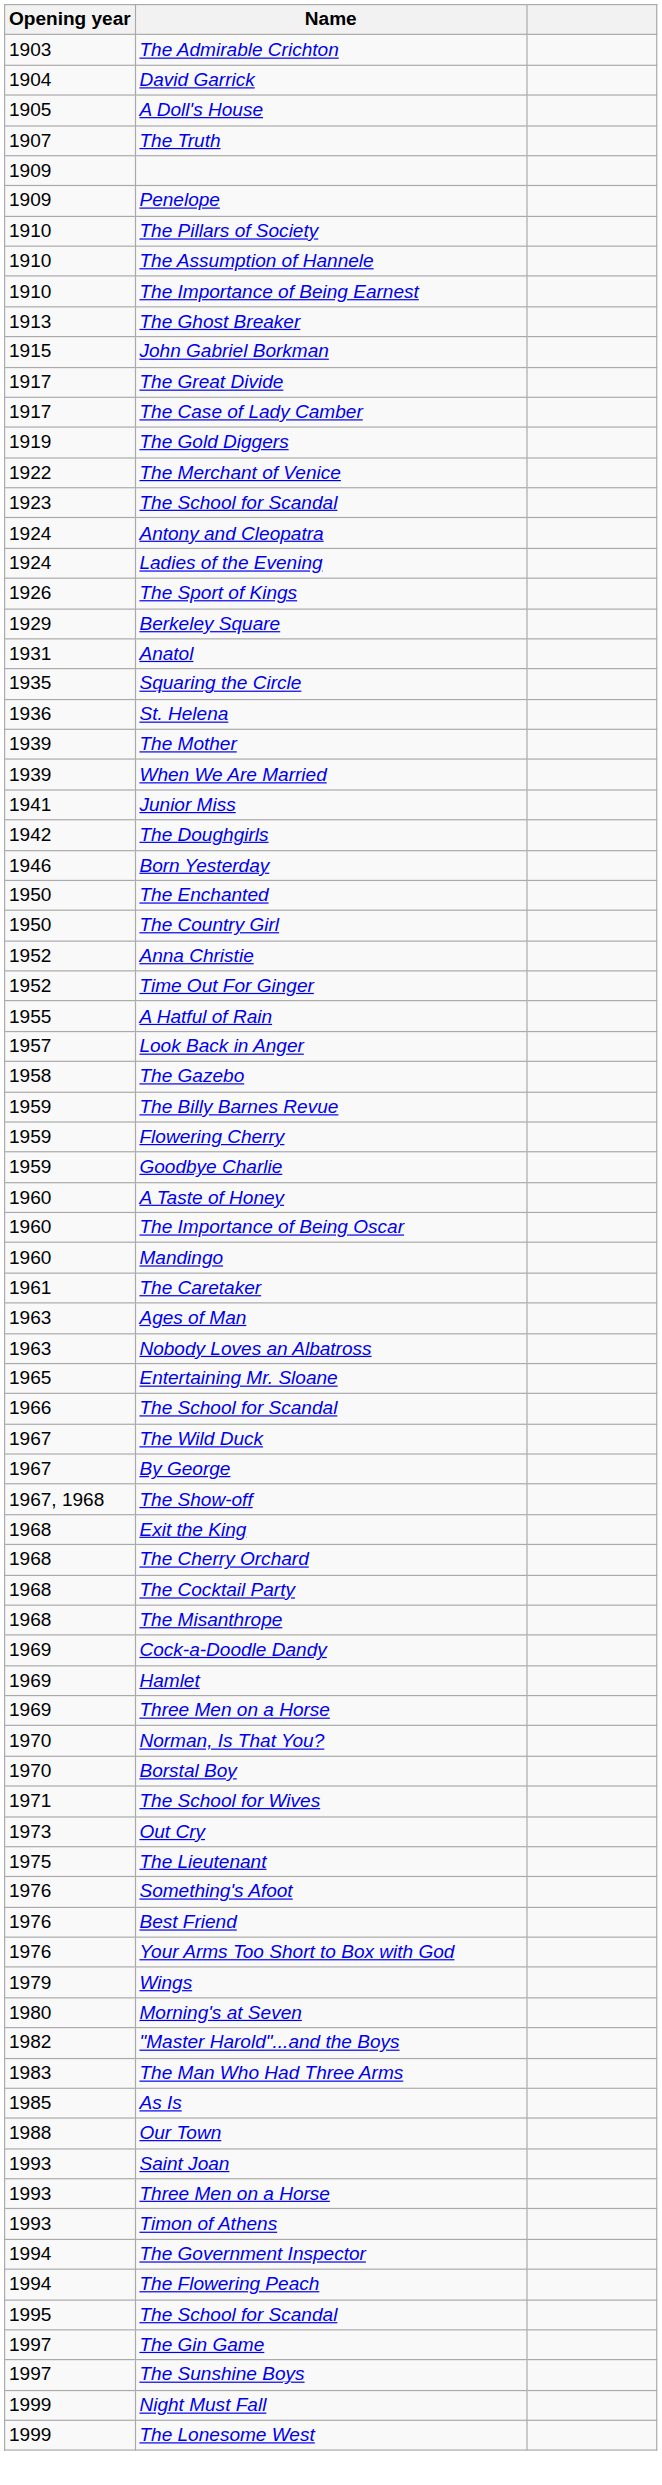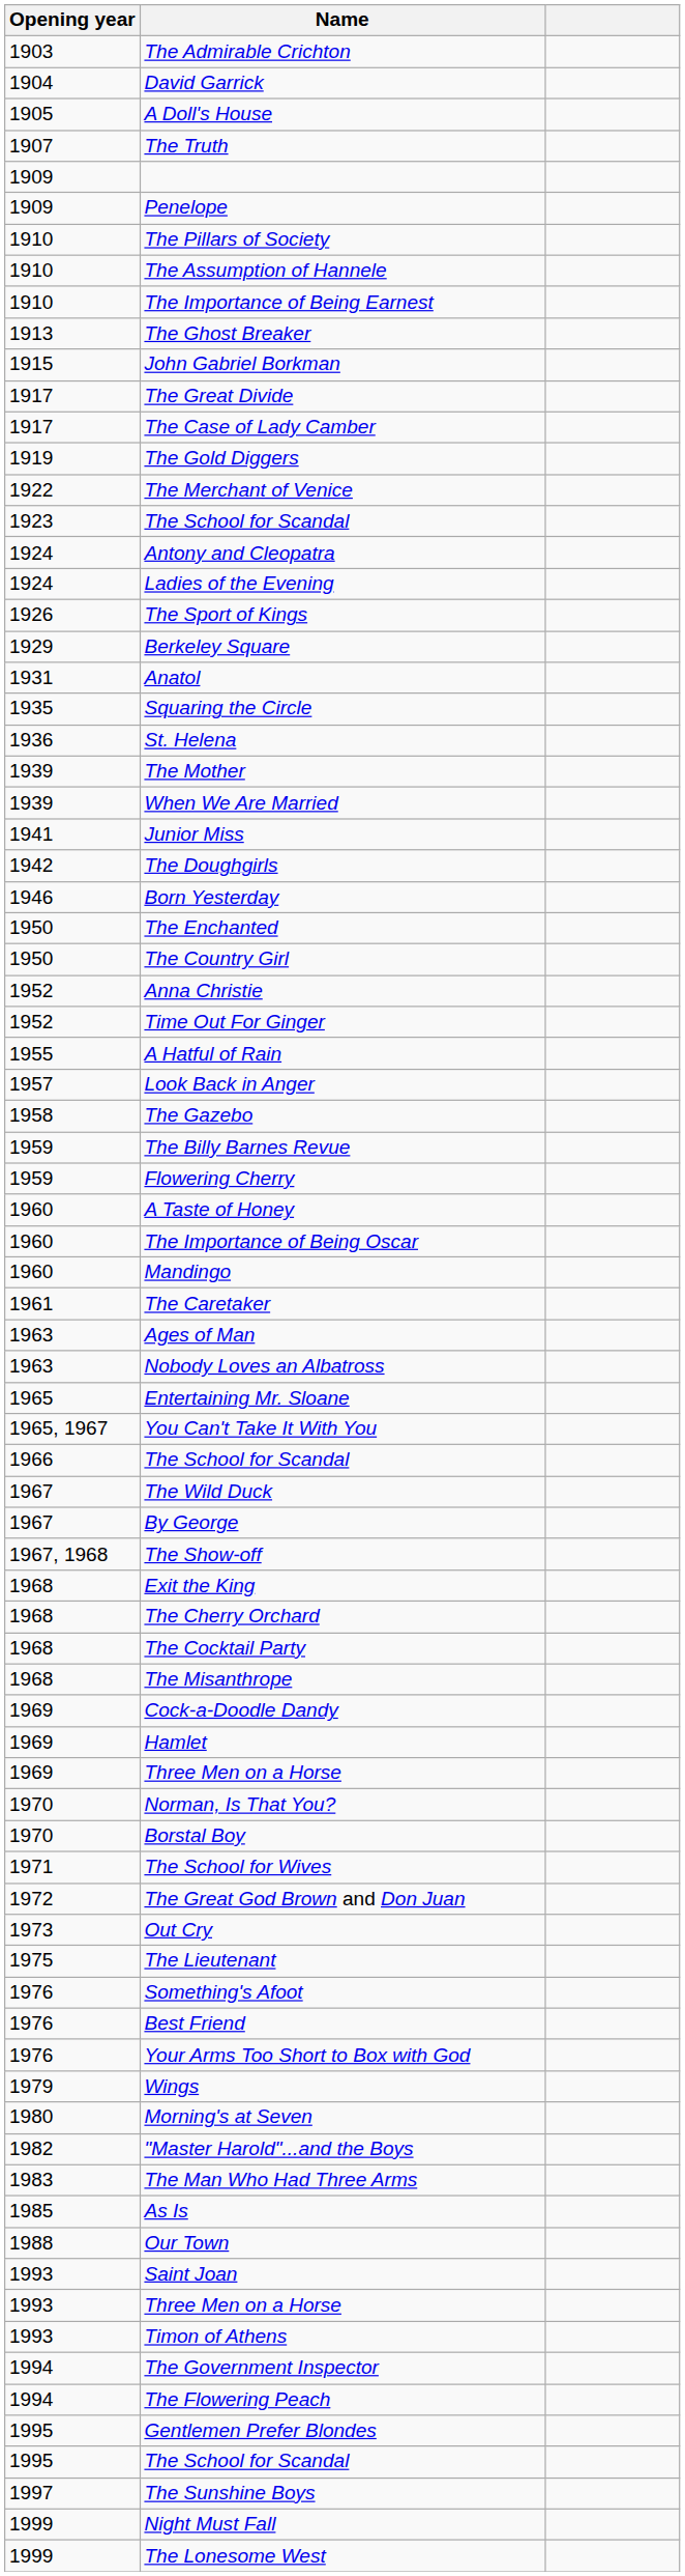- row: 1959 | Goodbye Charlie
+ row: 1965, 1967 | You Can't Take It With You
+ row: 1972 | The Great God Brown and Don Juan
+ row: 1995 | Gentlemen Prefer Blondes
- row: 1997 | The Gin Game
